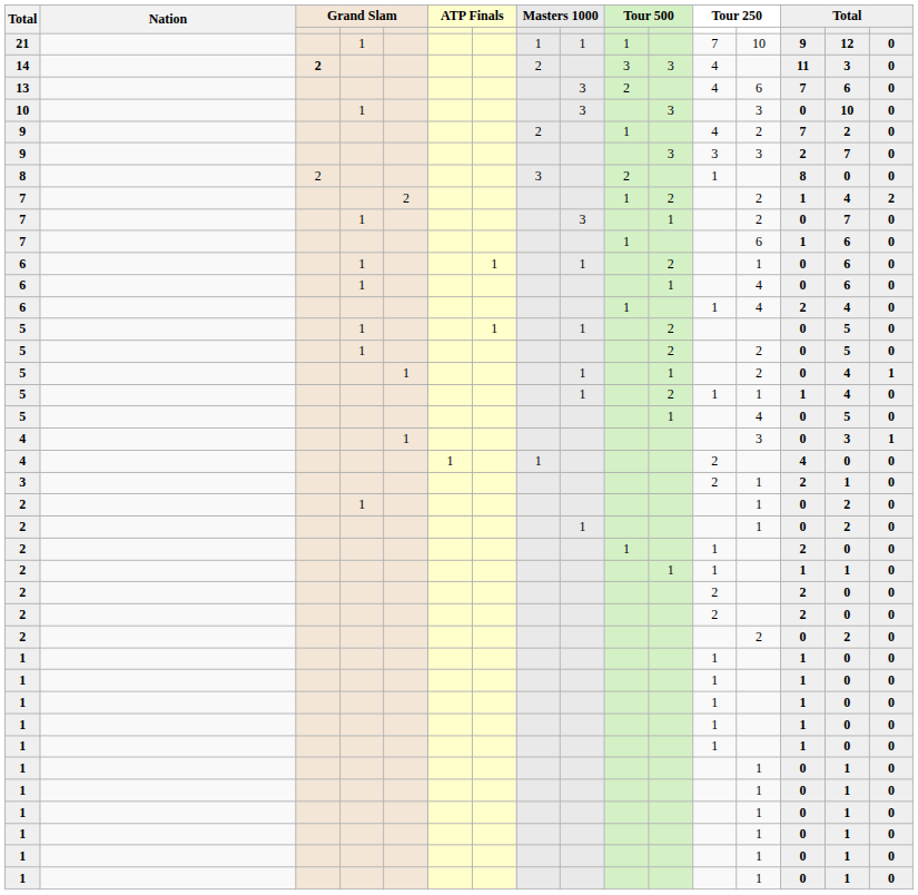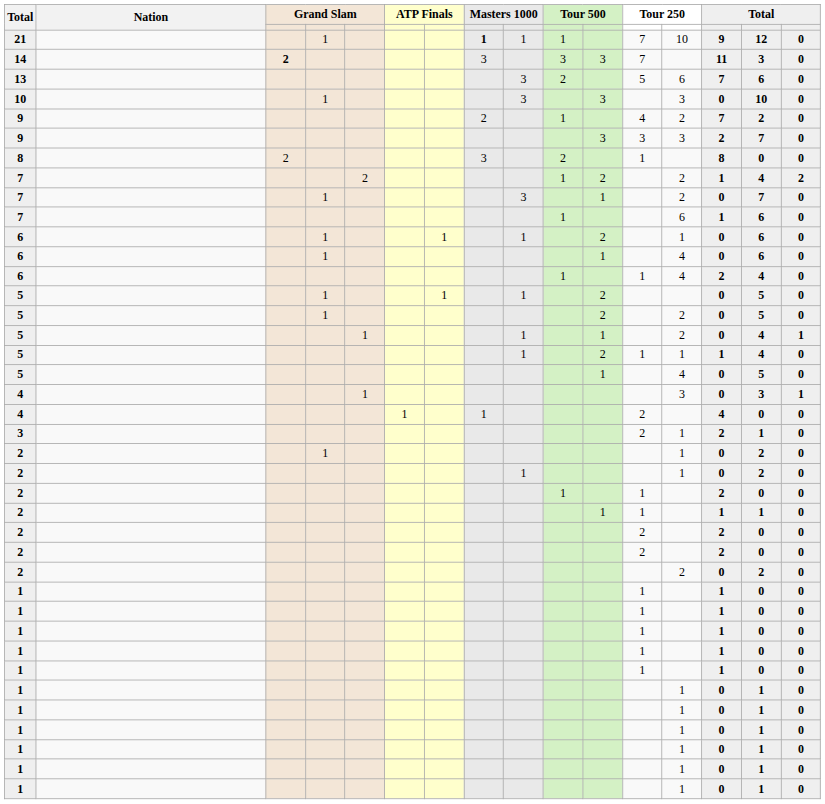21 | column 8: normal -> bold
14 | column 8: 2 -> 3
14 | column 12: 4 -> 7
13 | column 12: 4 -> 5
